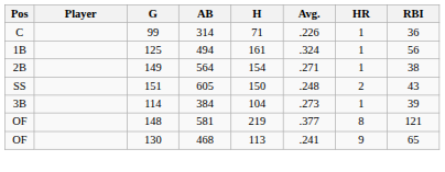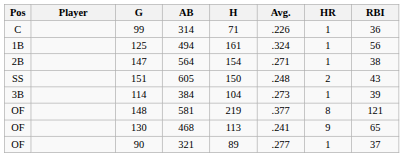564 | G: 149 -> 147
+ row: OF | 90 | 321 | 89 | .277 | 1 | 37
